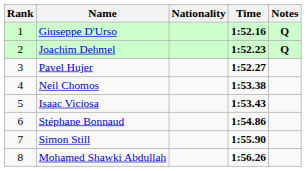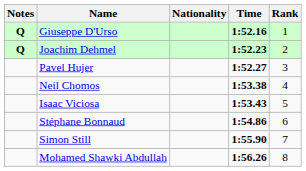columns swapped: Rank <-> Notes
